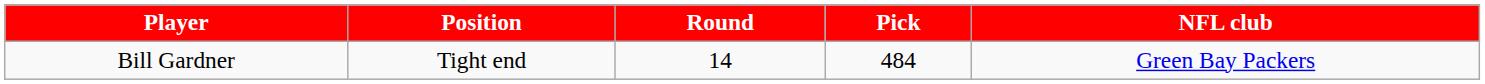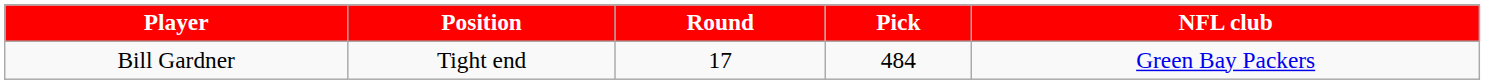Bill Gardner | Round: 14 -> 17
